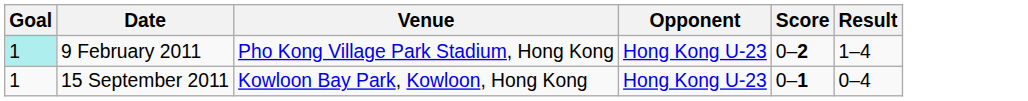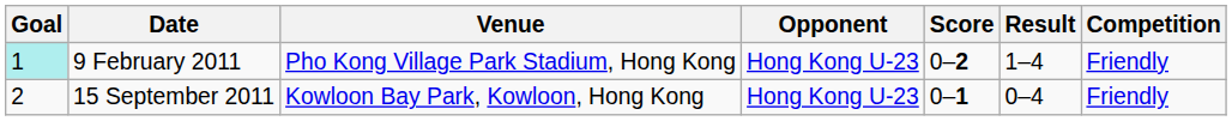+ column: Competition | Friendly | Friendly
15 September 2011 | Goal: 1 -> 2
